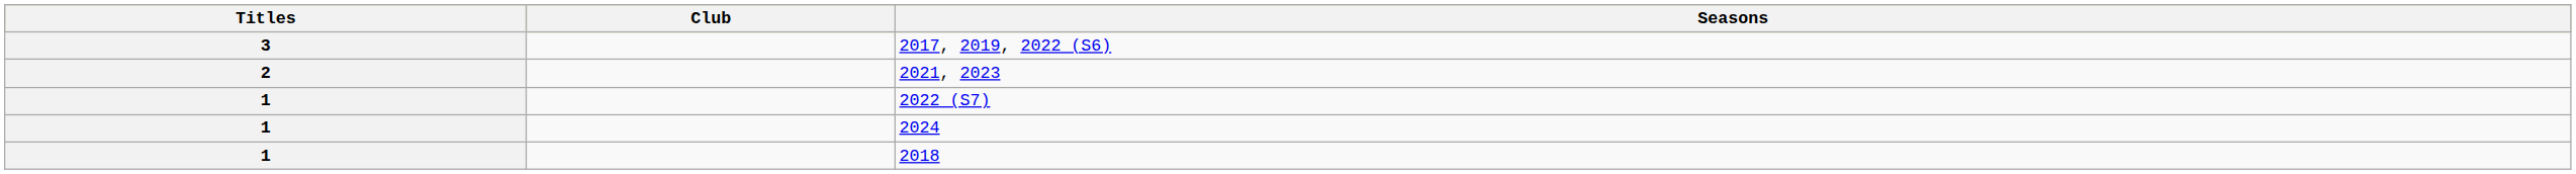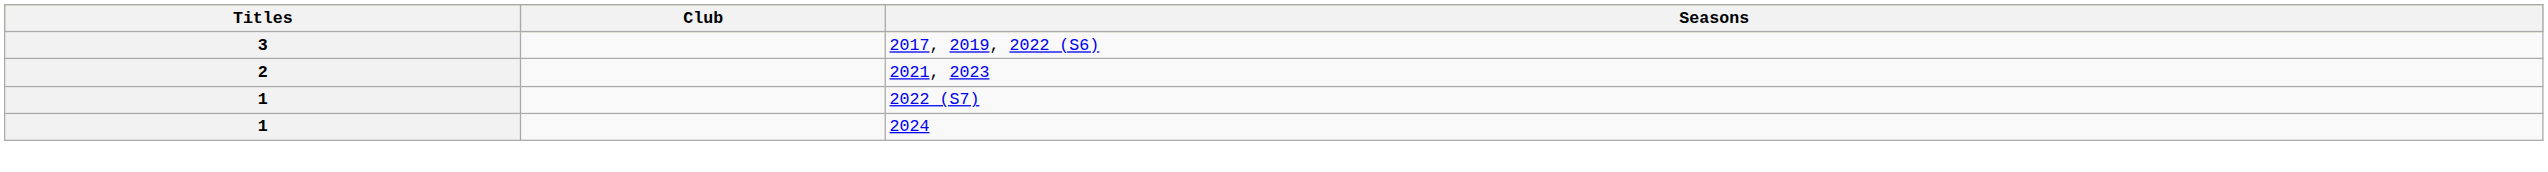- row: 1 | 2018
